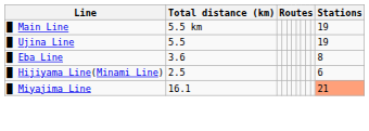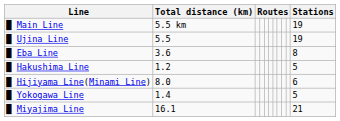+ row: █ Hakushima Line | 1.2 | 5
█ Hijiyama Line(Minami Line) | Total distance (km): 2.5 -> 8.0
+ row: █ Yokogawa Line | 1.4 | 5
█ Miyajima Line | Stations: lightsalmon background -> no background
